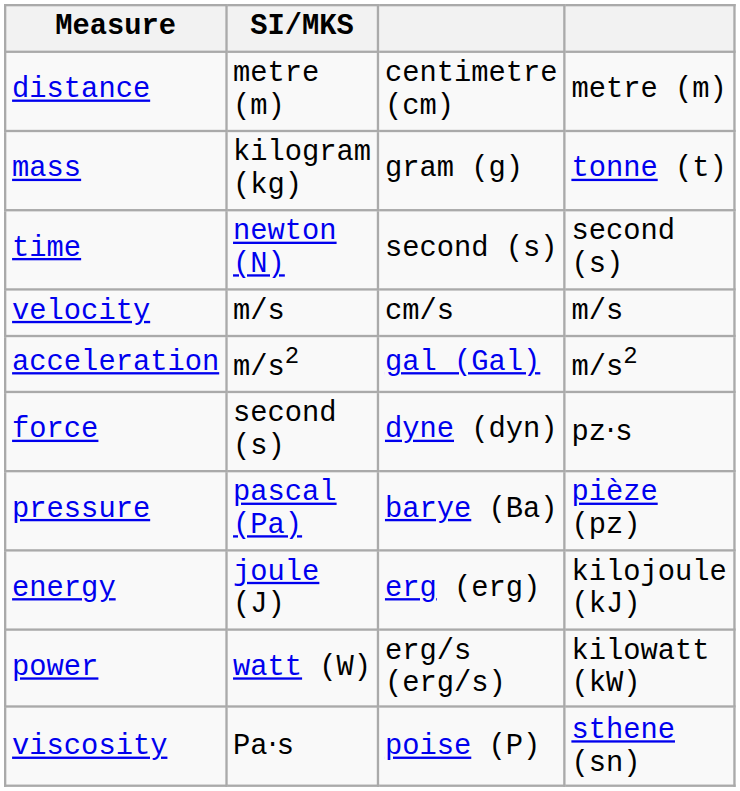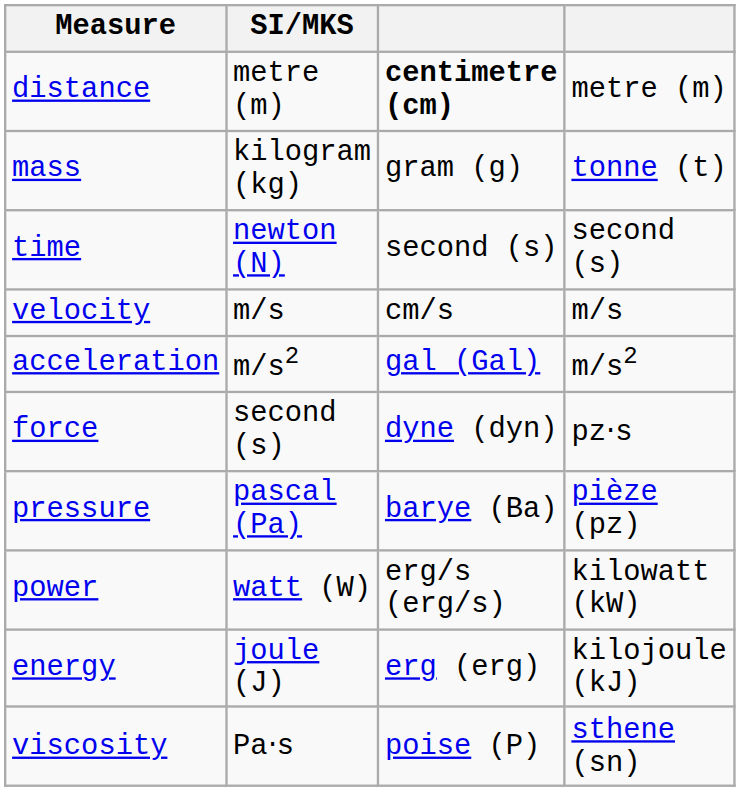distance | column 3: normal -> bold
rows swapped: energy <-> power
